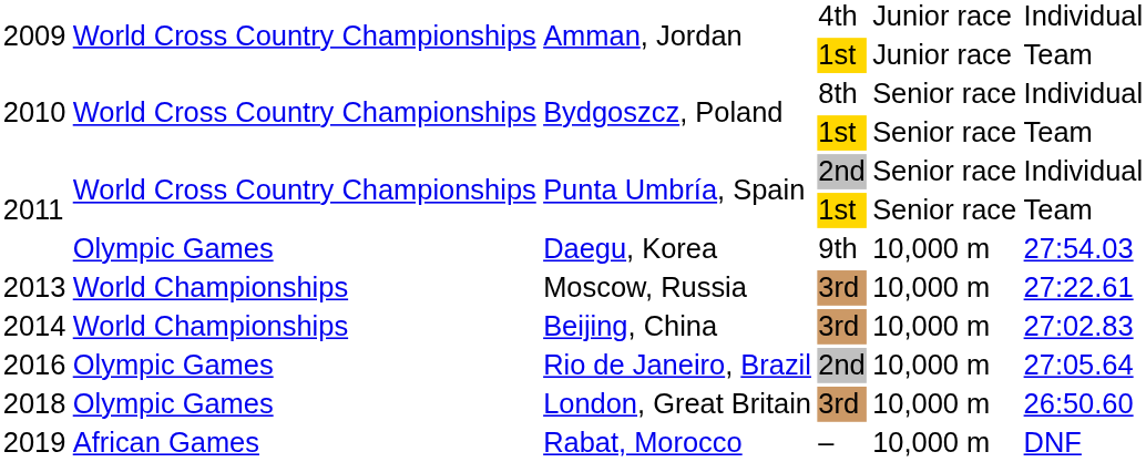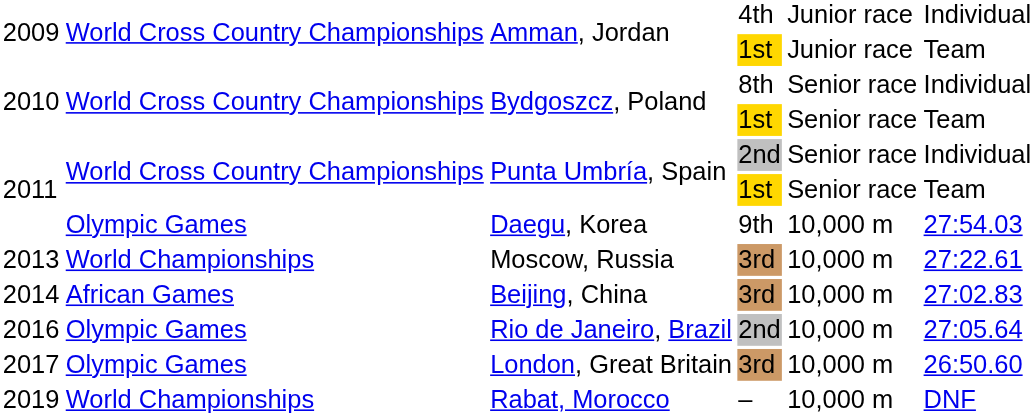Beijing, China | column 2: World Championships -> African Games
London, Great Britain | column 1: 2018 -> 2017
Rabat, Morocco | column 2: African Games -> World Championships
